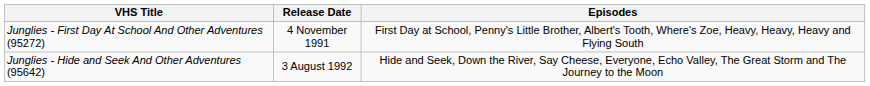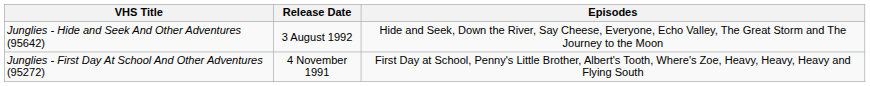rows swapped: Junglies - First Day At School And Other Adventures (95272) <-> Junglies - Hide and Seek And Other Adventures (95642)
